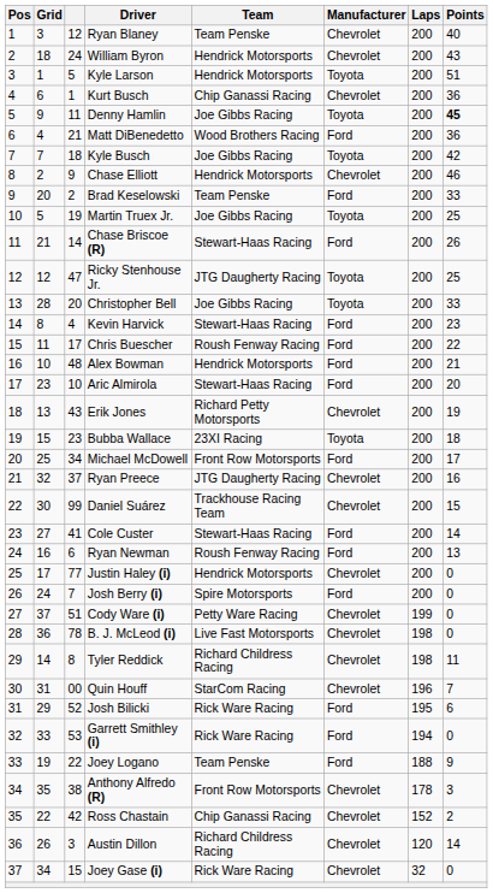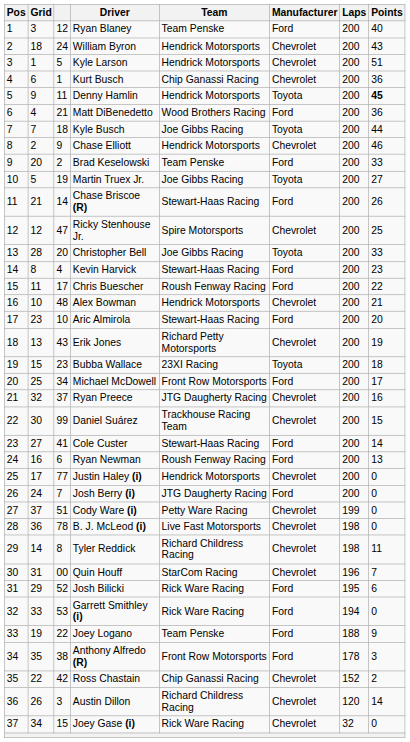Ryan Blaney | Manufacturer: Chevrolet -> Ford
Kyle Larson | Manufacturer: Toyota -> Chevrolet
Denny Hamlin | Team: Joe Gibbs Racing -> Hendrick Motorsports
Kyle Busch | Points: 42 -> 44
Martin Truex Jr. | Points: 25 -> 27
Ricky Stenhouse Jr. | Team: JTG Daugherty Racing -> Spire Motorsports
Ricky Stenhouse Jr. | Manufacturer: Toyota -> Chevrolet
Alex Bowman | Manufacturer: Ford -> Chevrolet
Josh Berry (i) | Team: Spire Motorsports -> JTG Daugherty Racing
Anthony Alfredo (R) | Manufacturer: Chevrolet -> Ford
